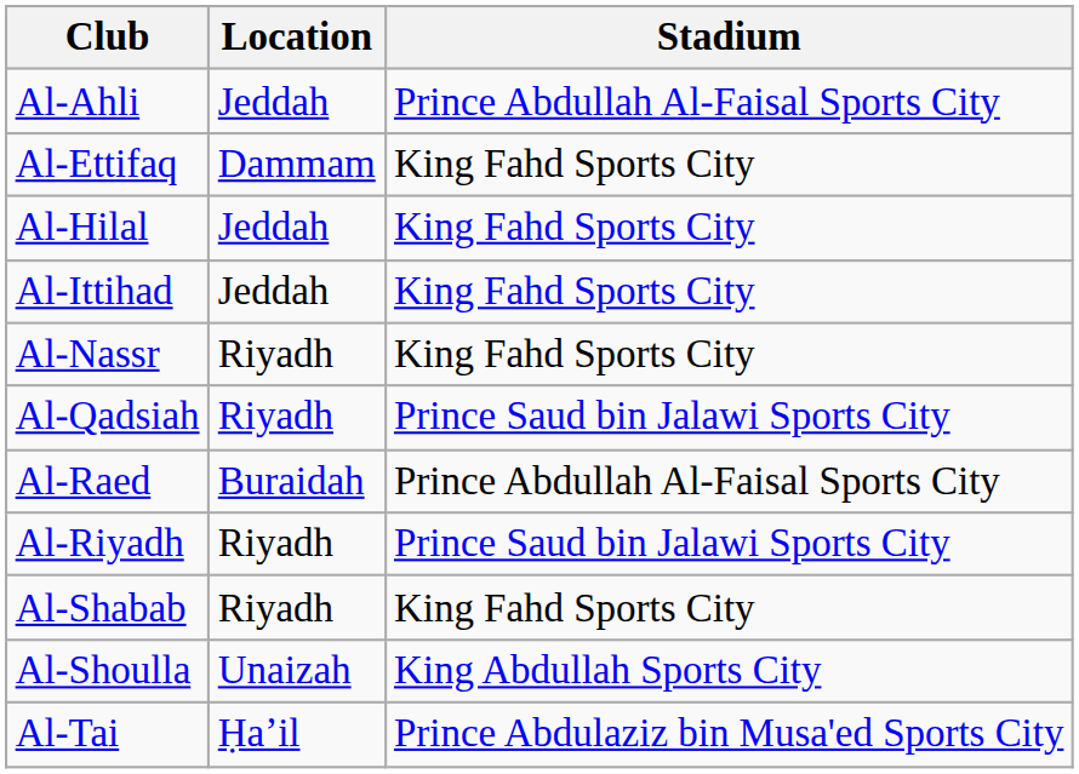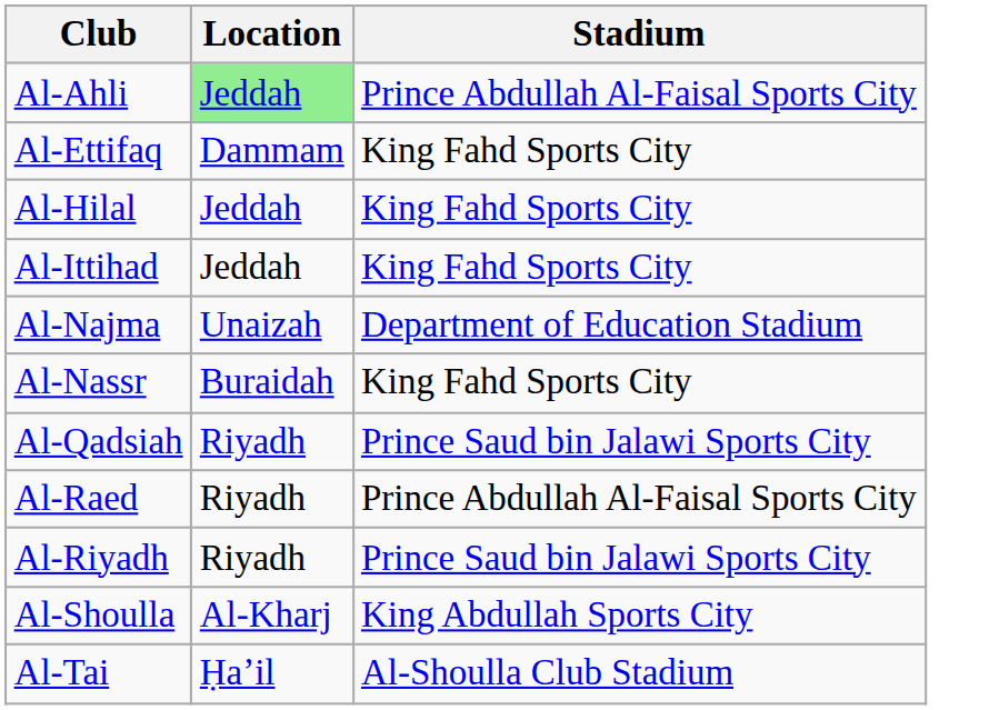Al-Ahli | Location: no background -> lightgreen background
+ row: Al-Najma | Unaizah | Department of Education Stadium
Al-Nassr | Location: Riyadh -> Buraidah
Al-Raed | Location: Buraidah -> Riyadh
- row: Al-Shabab | Riyadh | King Fahd Sports City
Al-Shoulla | Location: Unaizah -> Al-Kharj
Al-Tai | Stadium: Prince Abdulaziz bin Musa'ed Sports City -> Al-Shoulla Club Stadium
